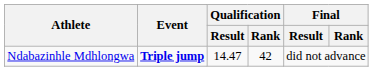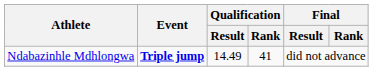Ndabazinhle Mdhlongwa | Qualification / Result: 14.47 -> 14.49
Ndabazinhle Mdhlongwa | Qualification / Rank: 42 -> 41
